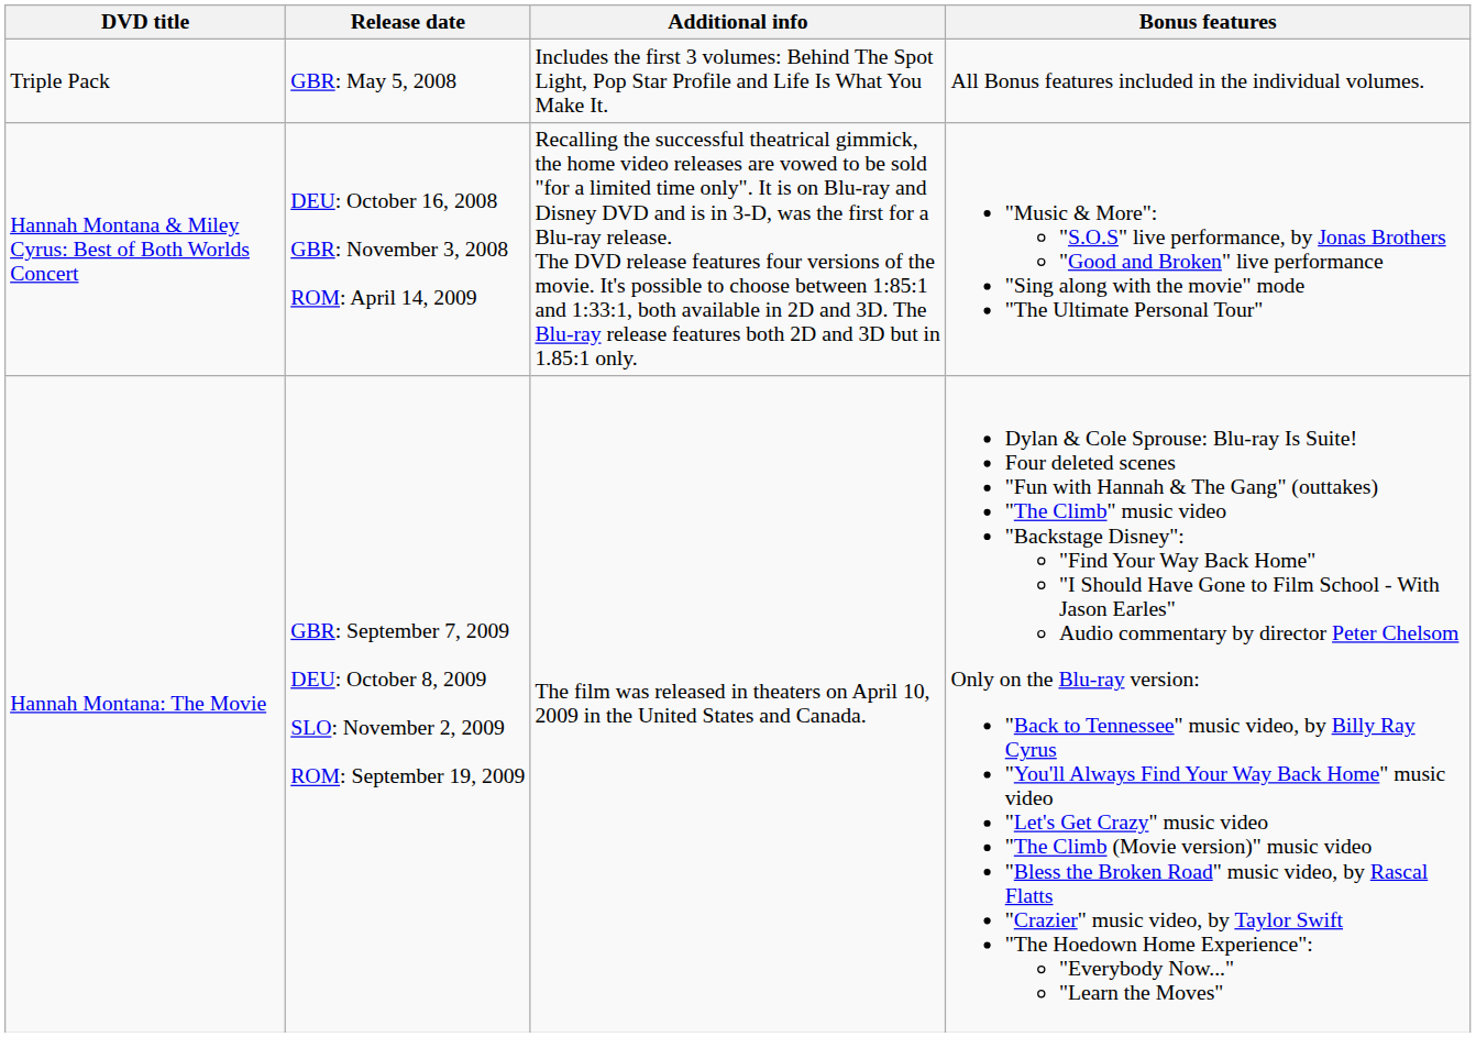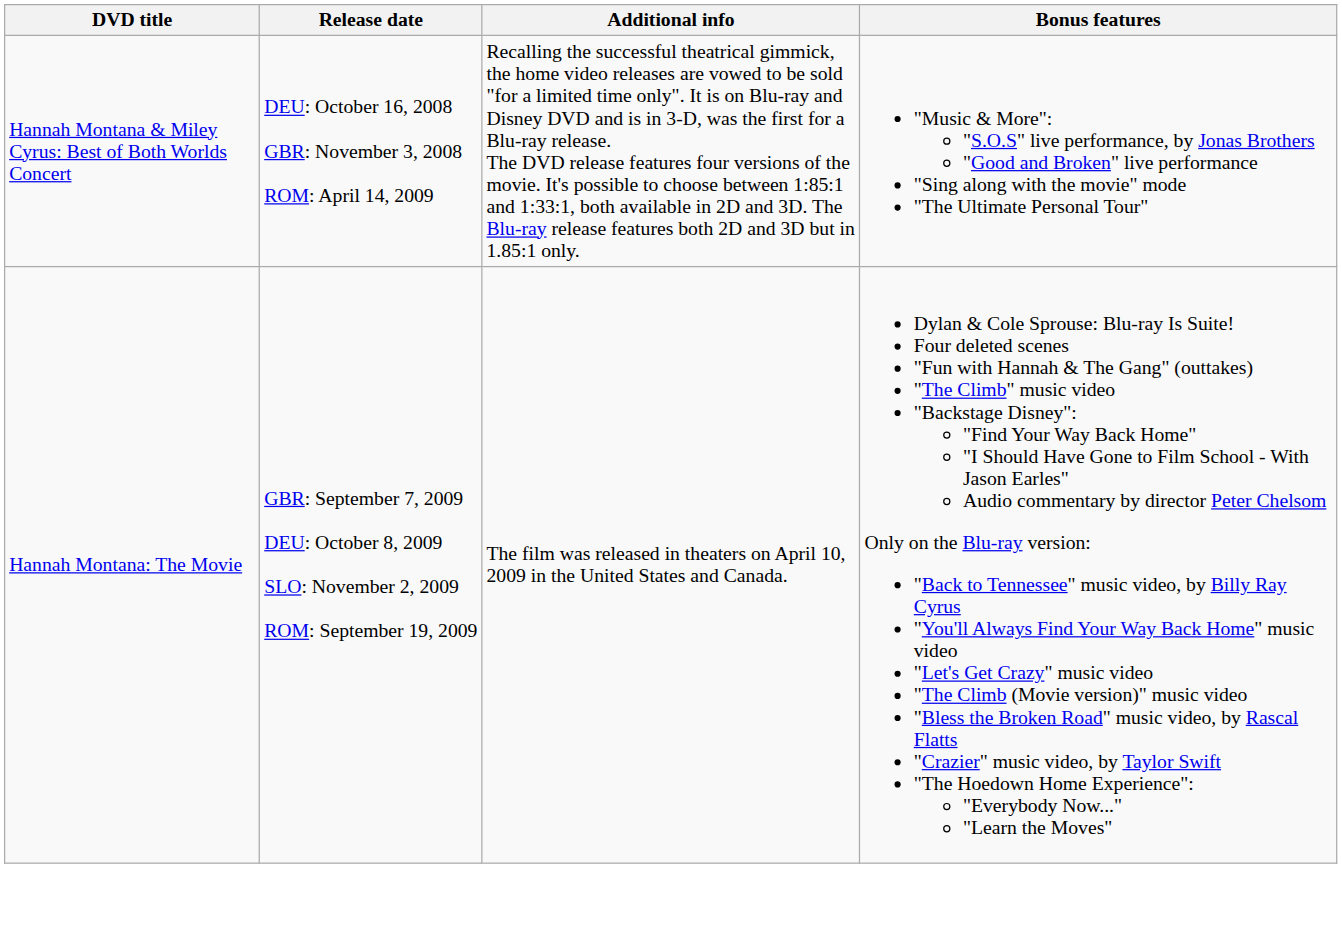- row: Triple Pack | GBR: May 5, 2008 | Includes the first 3 volumes: Behind The Spot Light, Pop Star Profile and Life Is What You Make It. | All Bonus features included in the individual volumes.
